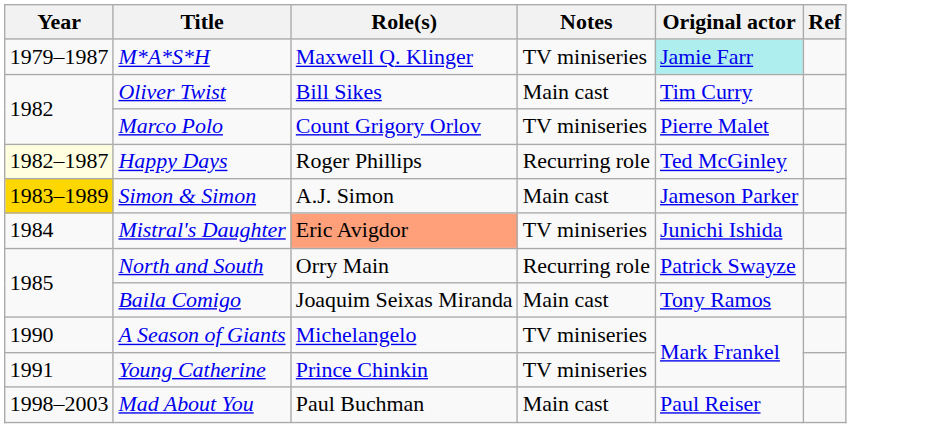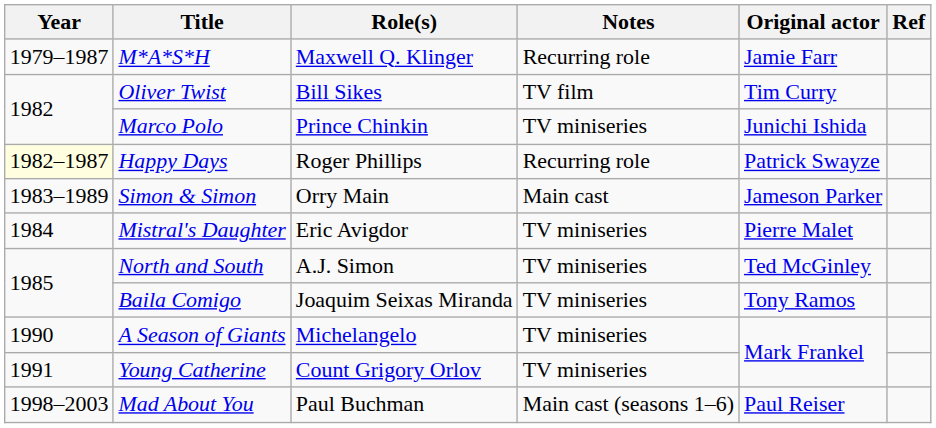M*A*S*H | Notes: TV miniseries -> Recurring role
M*A*S*H | Original actor: paleturquoise background -> no background
Oliver Twist | Notes: Main cast -> TV film
Marco Polo | Role(s): Count Grigory Orlov -> Prince Chinkin
Marco Polo | Original actor: Pierre Malet -> Junichi Ishida
Happy Days | Original actor: Ted McGinley -> Patrick Swayze
Simon & Simon | Year: gold background -> no background
Simon & Simon | Role(s): A.J. Simon -> Orry Main
Mistral's Daughter | Role(s): lightsalmon background -> no background
Mistral's Daughter | Original actor: Junichi Ishida -> Pierre Malet
North and South | Role(s): Orry Main -> A.J. Simon
North and South | Notes: Recurring role -> TV miniseries
North and South | Original actor: Patrick Swayze -> Ted McGinley
Baila Comigo | Notes: Main cast -> TV miniseries
Young Catherine | Role(s): Prince Chinkin -> Count Grigory Orlov
Mad About You | Notes: Main cast -> Main cast (seasons 1–6)
